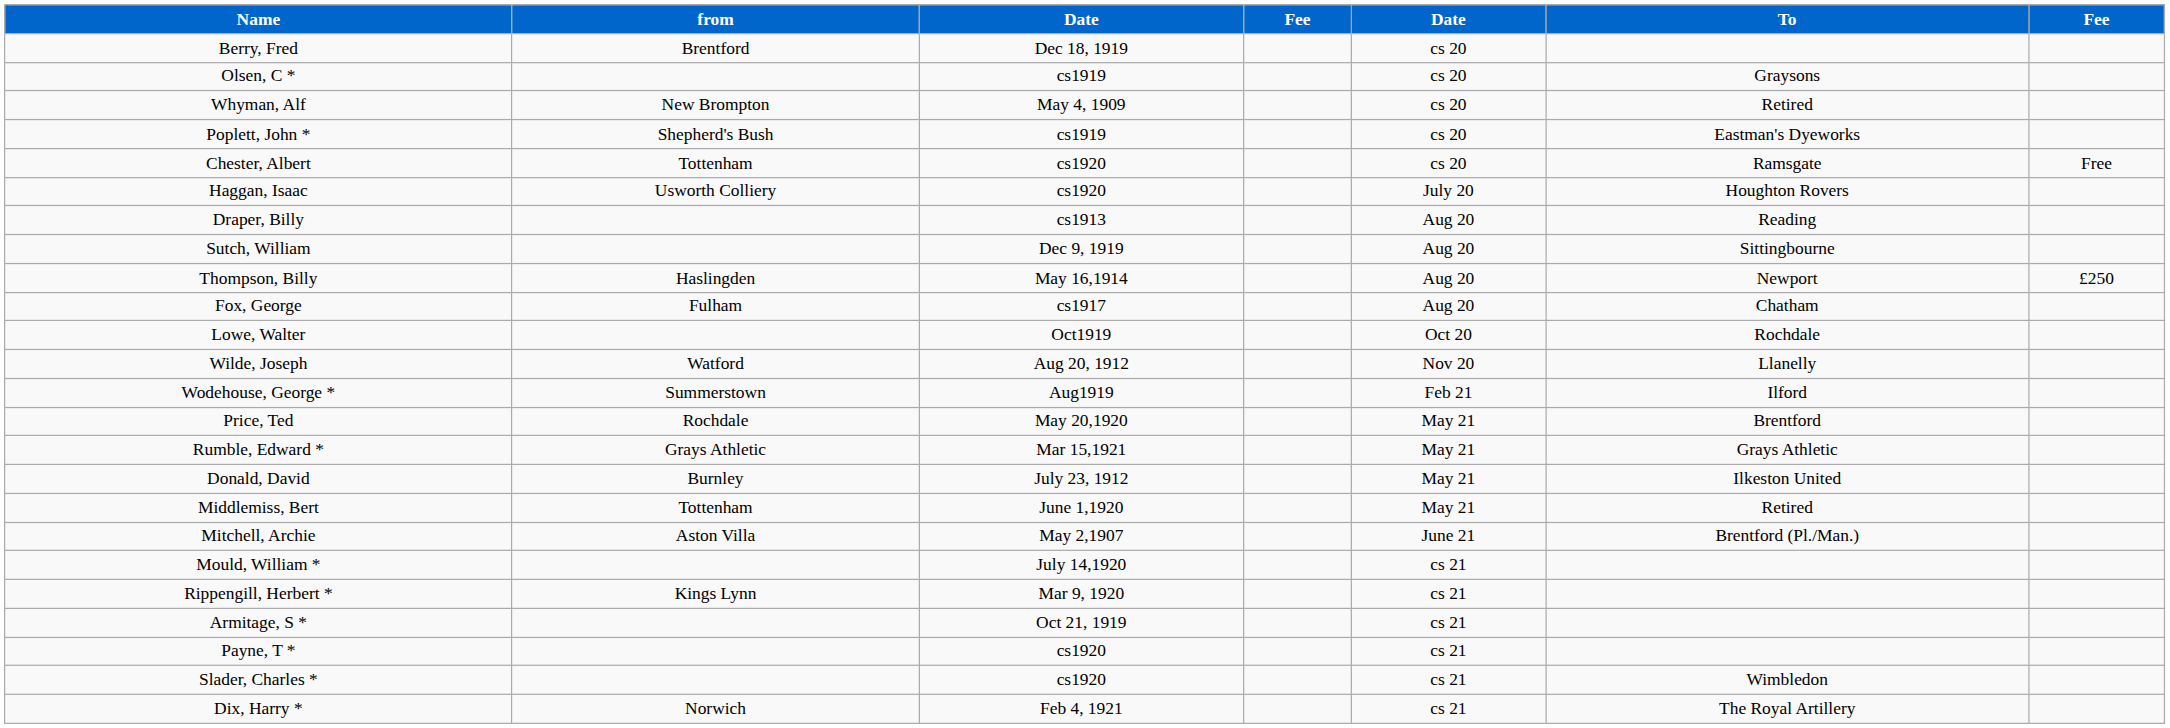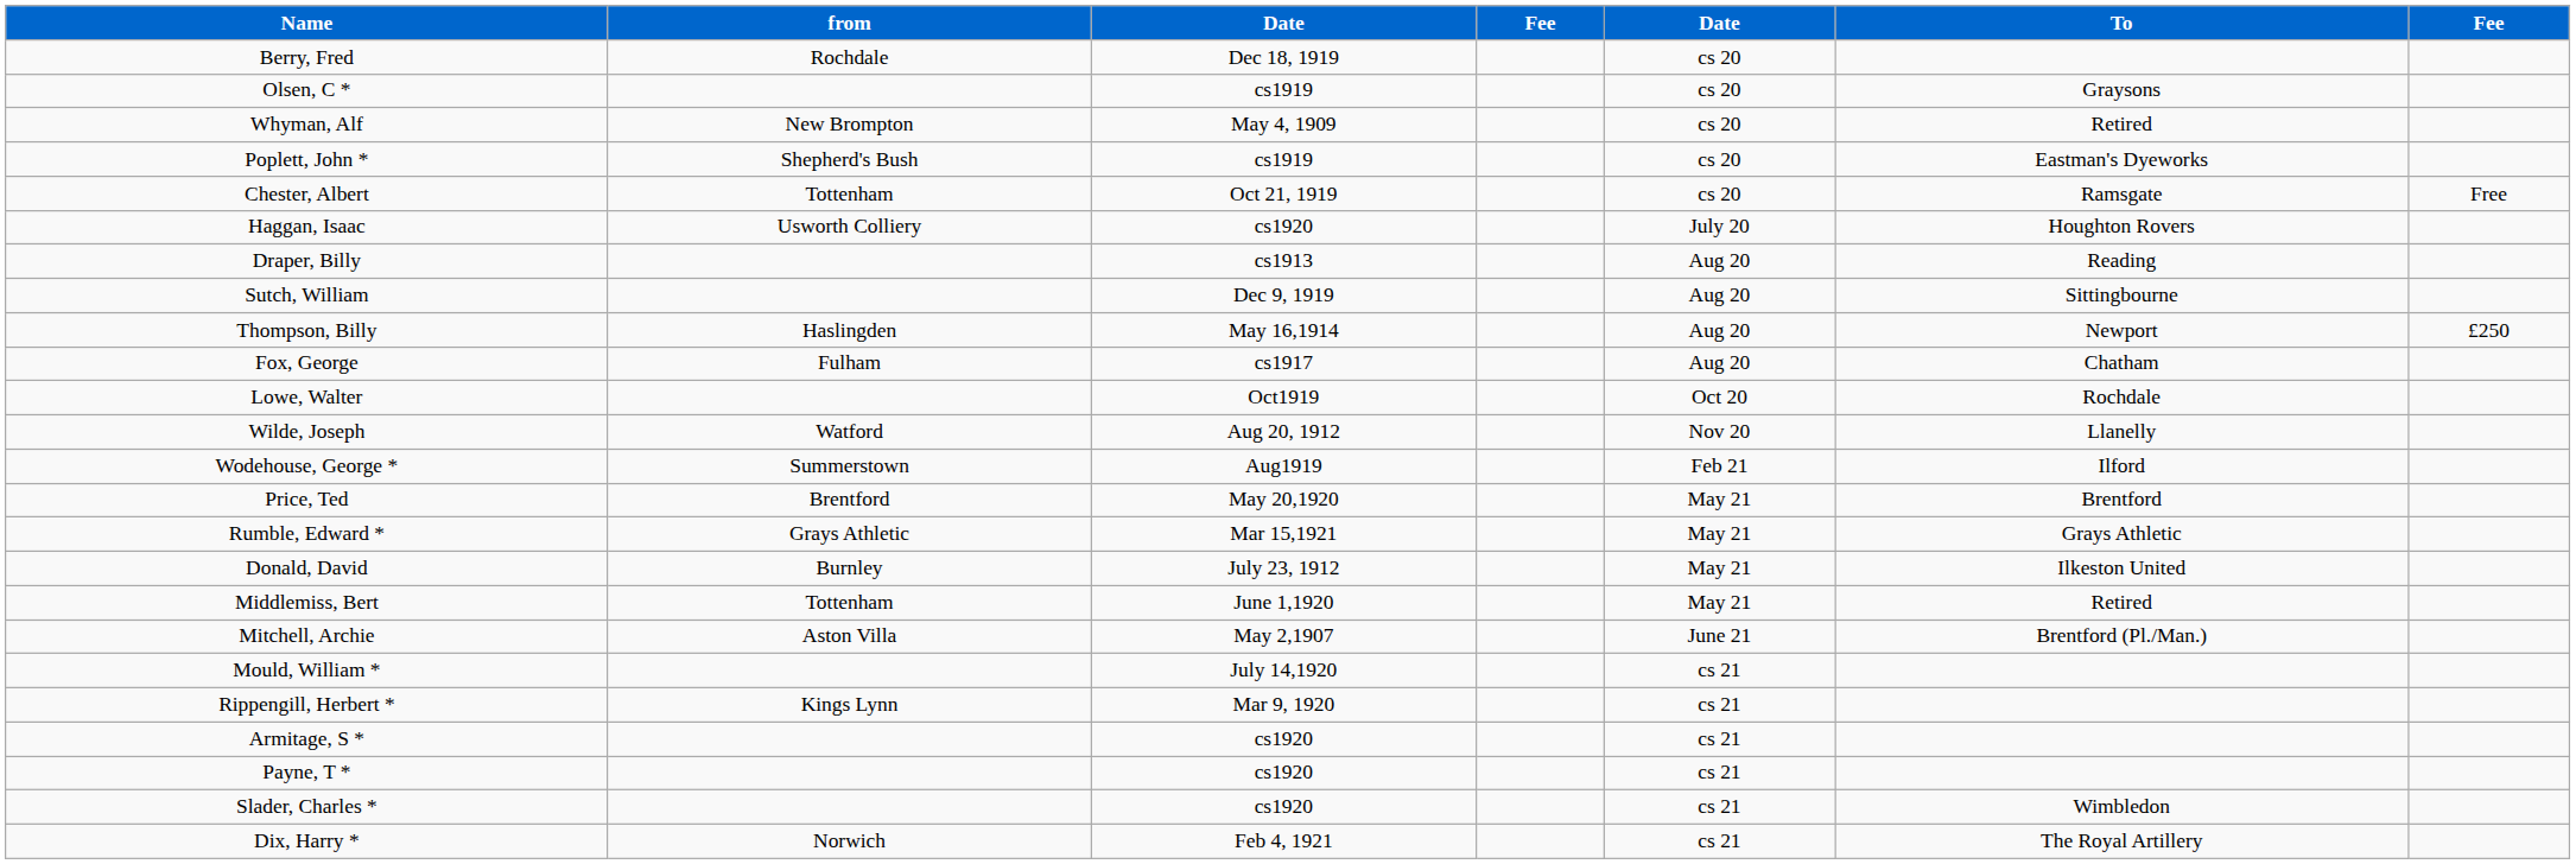Berry, Fred | from: Brentford -> Rochdale
Chester, Albert | column 3: cs1920 -> Oct 21, 1919
Price, Ted | from: Rochdale -> Brentford
Armitage, S * | column 3: Oct 21, 1919 -> cs1920
